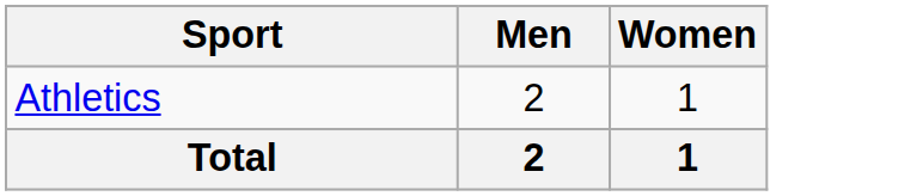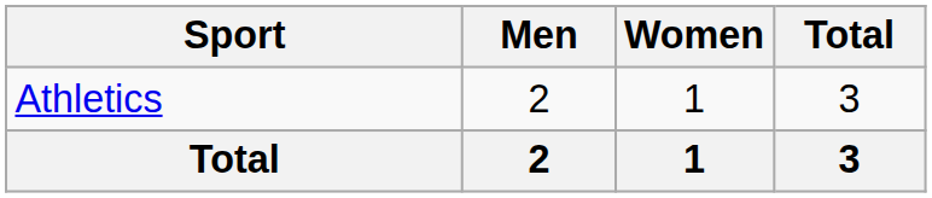+ column: Total | 3 | 3
